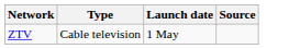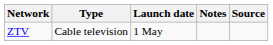+ column: Notes
